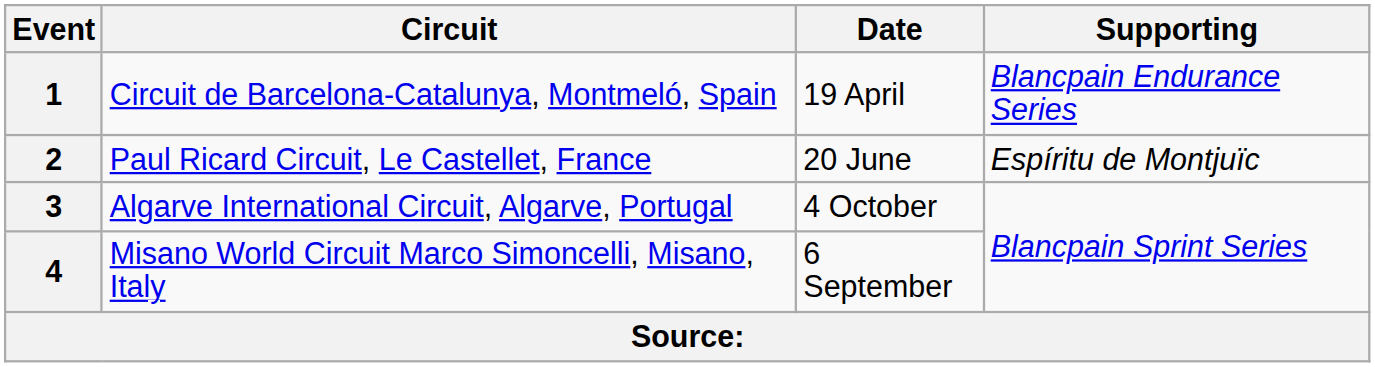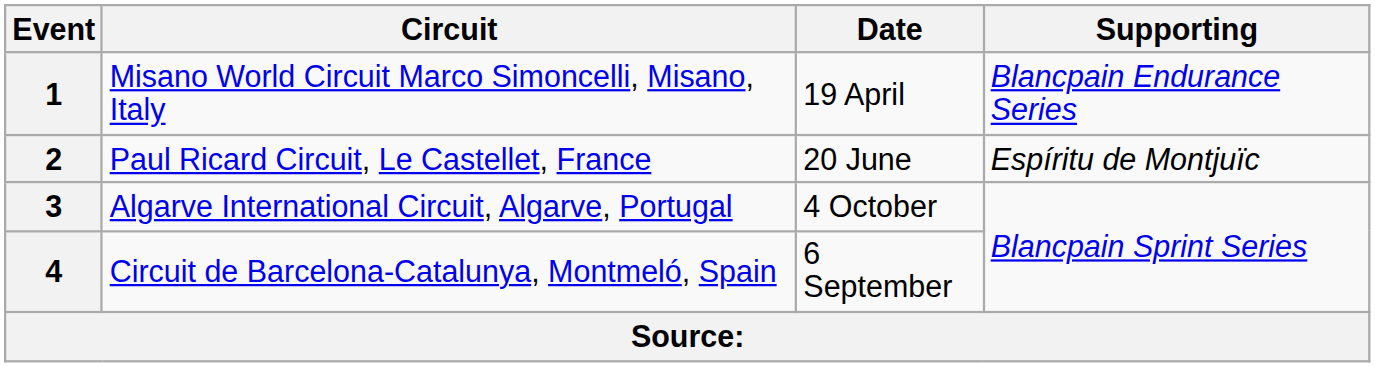1 | Circuit: Circuit de Barcelona-Catalunya, Montmeló, Spain -> Misano World Circuit Marco Simoncelli, Misano, Italy
4 | Circuit: Misano World Circuit Marco Simoncelli, Misano, Italy -> Circuit de Barcelona-Catalunya, Montmeló, Spain
